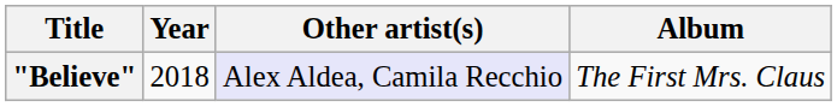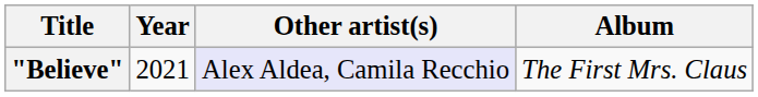"Believe" | Year: 2018 -> 2021
